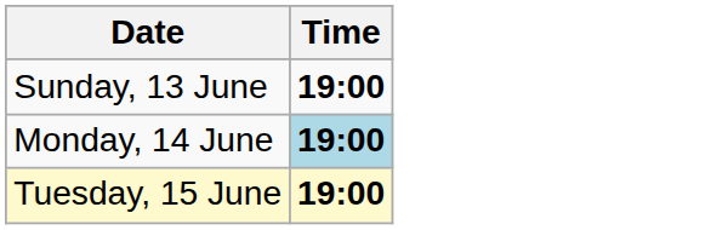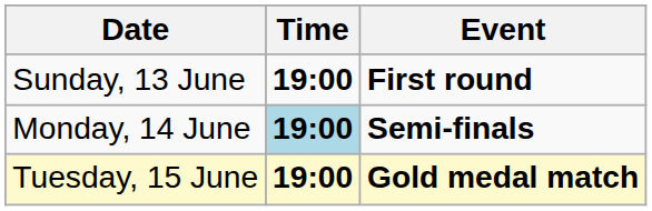+ column: Event | First round | Semi-finals | Gold medal match
